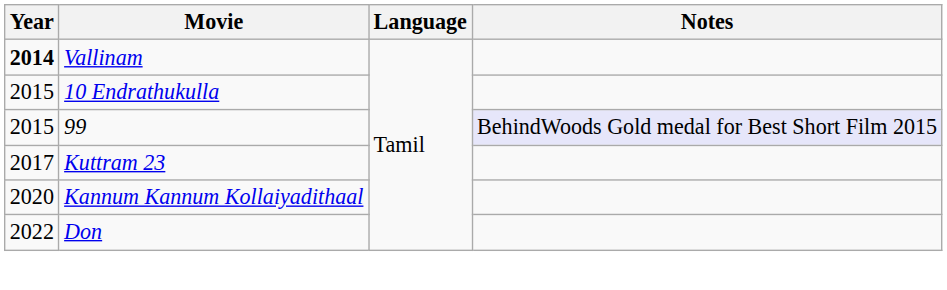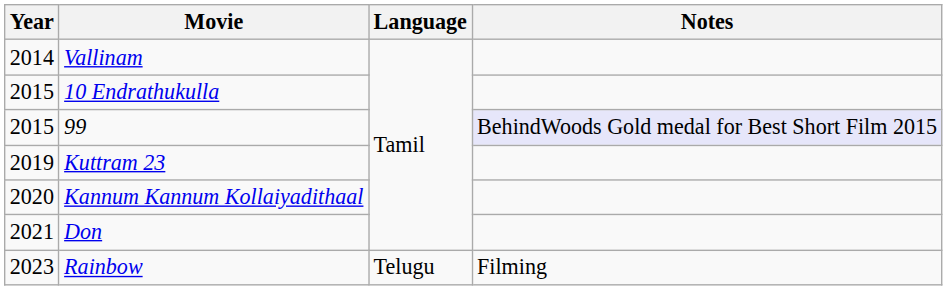Vallinam | Year: bold -> normal
Kuttram 23 | Year: 2017 -> 2019
Don | Year: 2022 -> 2021
+ row: 2023 | Rainbow | Telugu | Filming
